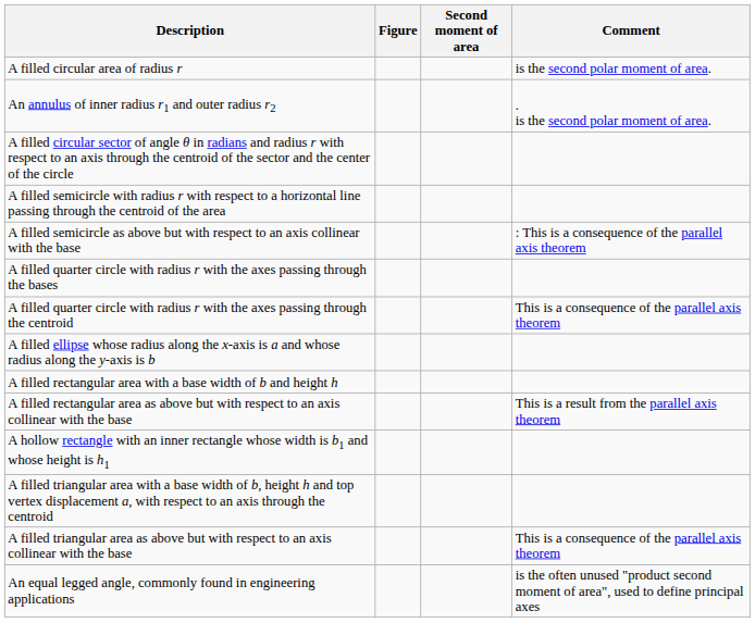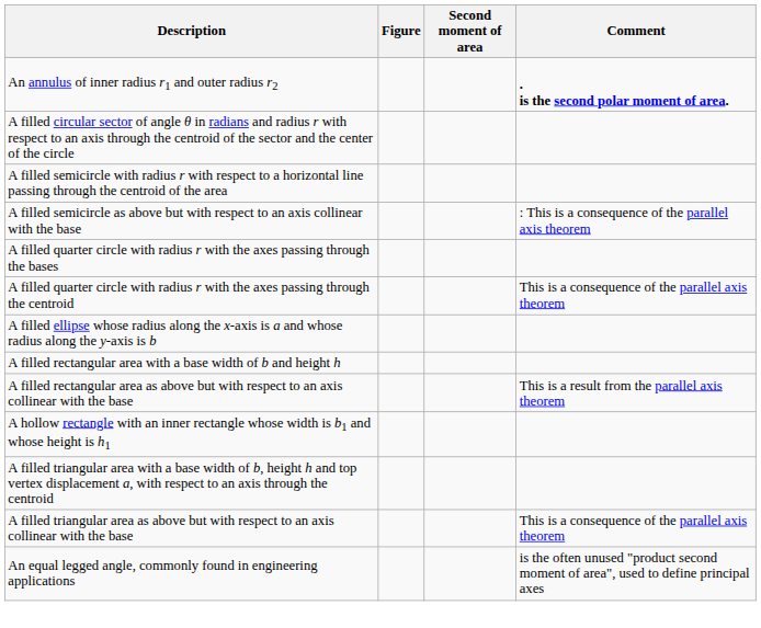- row: A filled circular area of radius r | is the second polar moment of area.
An annulus of inner radius r1 and outer radius r2 | Comment: normal -> bold
